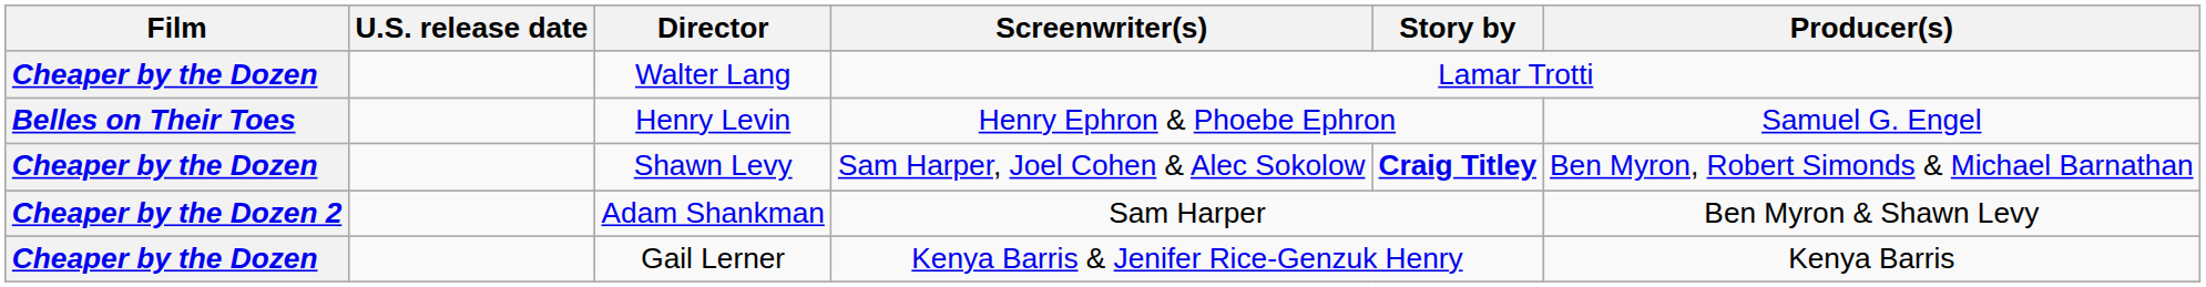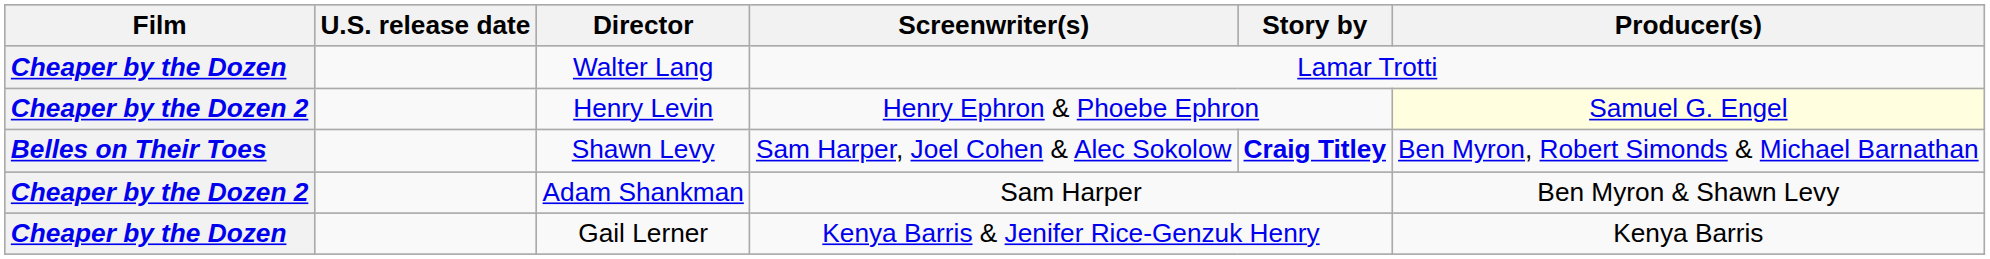Henry Levin | Film: Belles on Their Toes -> Cheaper by the Dozen 2
Henry Levin | Producer(s): no background -> lightyellow background
Shawn Levy | Film: Cheaper by the Dozen -> Belles on Their Toes
